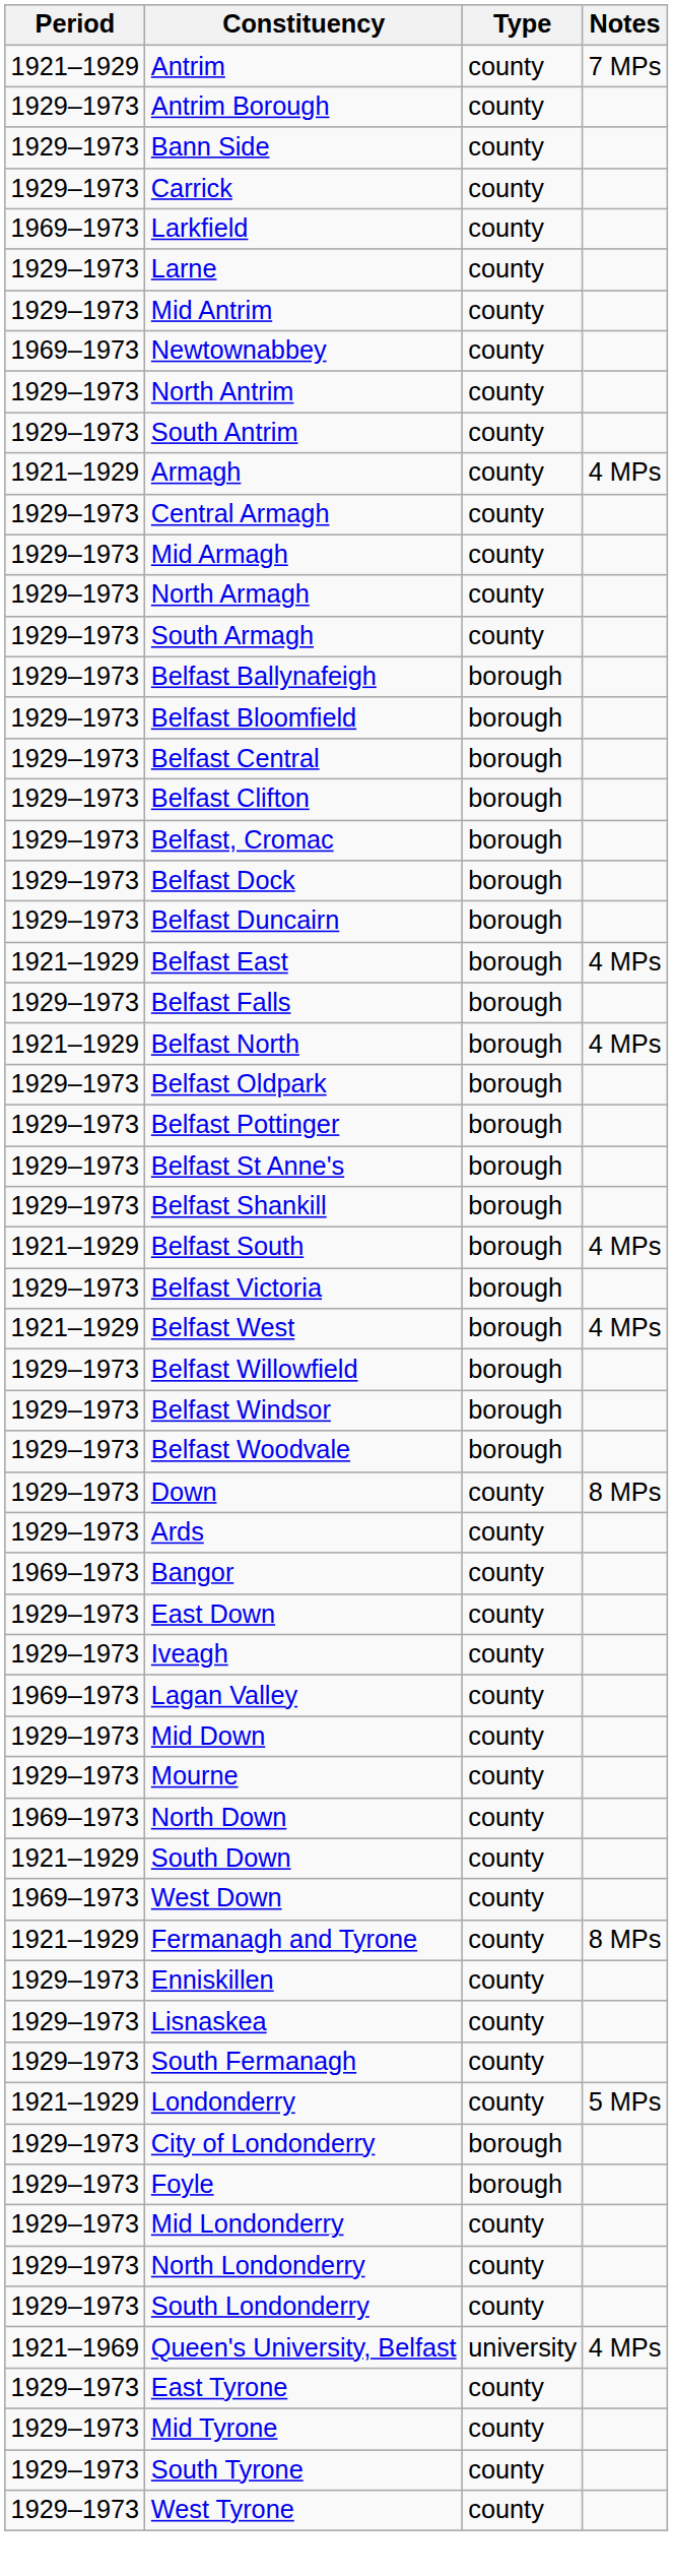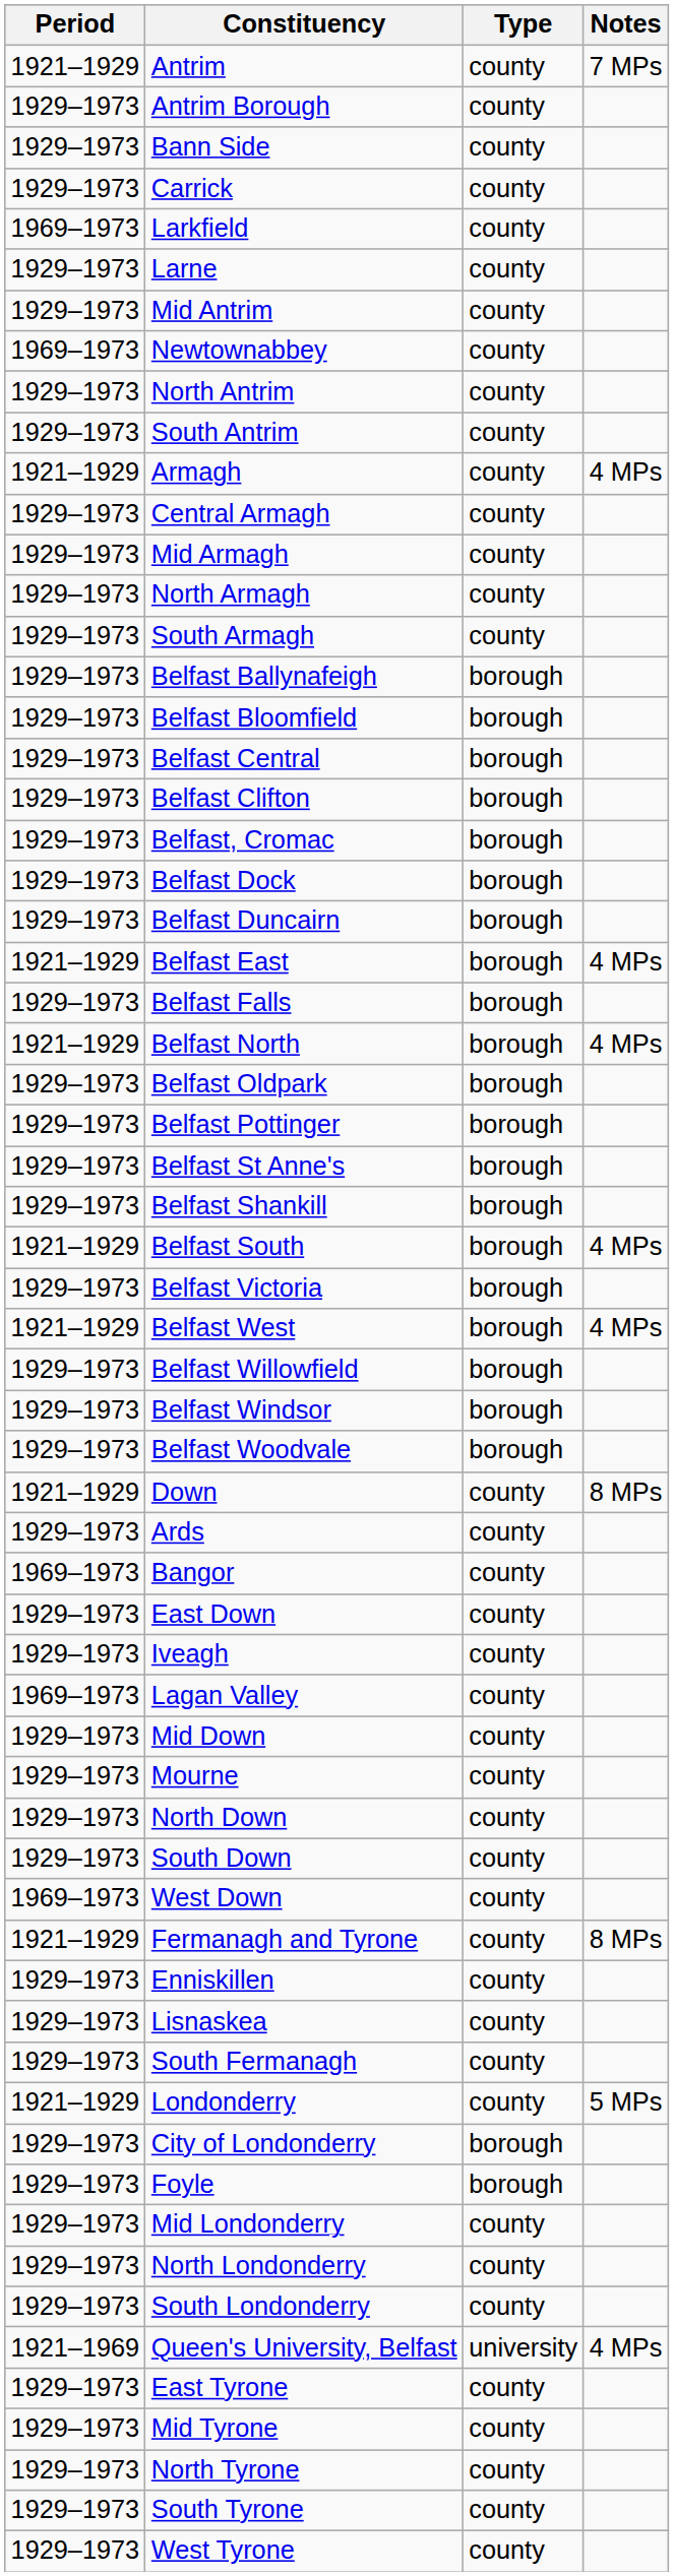Down | Period: 1929–1973 -> 1921–1929
North Down | Period: 1969–1973 -> 1929–1973
South Down | Period: 1921–1929 -> 1929–1973
+ row: 1929–1973 | North Tyrone | county
